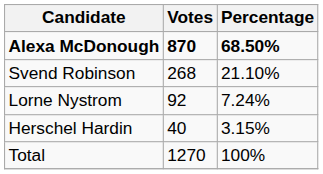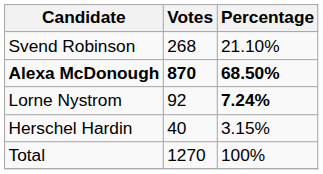rows swapped: Alexa McDonough <-> Svend Robinson
Lorne Nystrom | Percentage: normal -> bold
